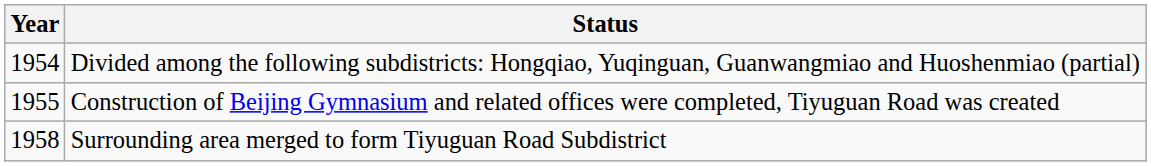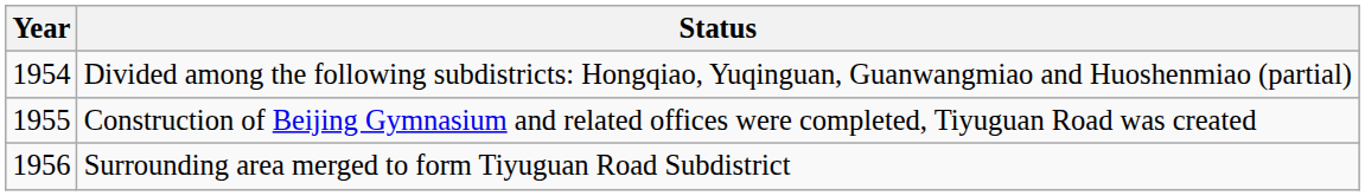Surrounding area merged to form Tiyuguan Road Subdistrict | Year: 1958 -> 1956
